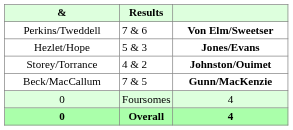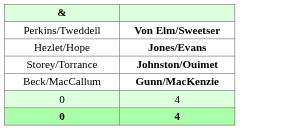- column: Results | 7 & 6 | 5 & 3 | 4 & 2 | 7 & 5 | Foursomes | Overall
